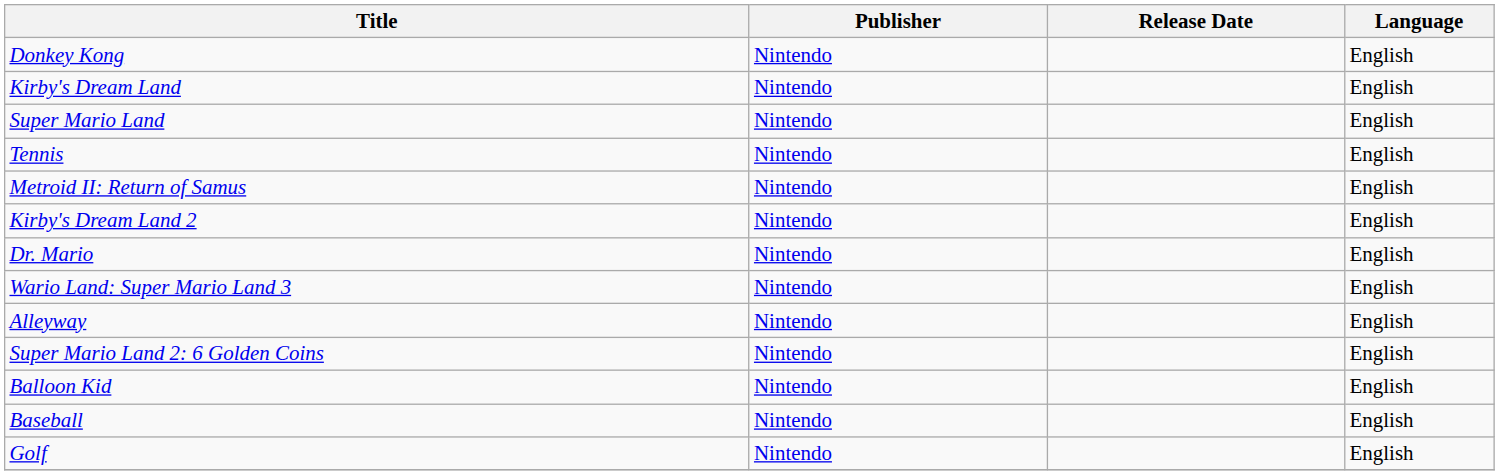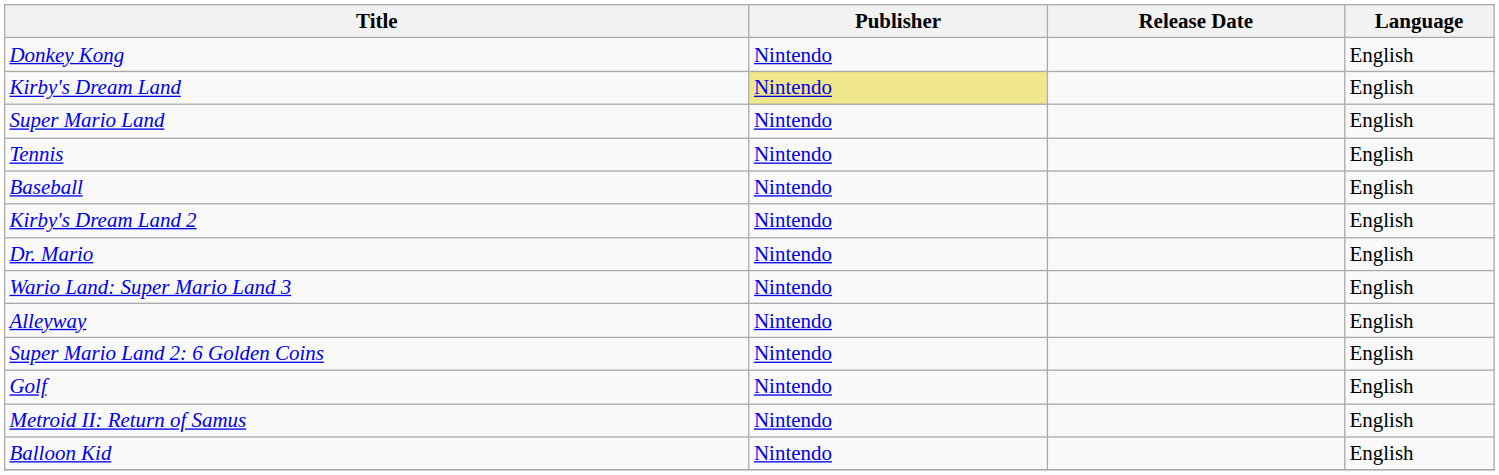Kirby's Dream Land | Publisher: no background -> khaki background
rows swapped: Baseball <-> Metroid II: Return of Samus
rows swapped: Balloon Kid <-> Golf
